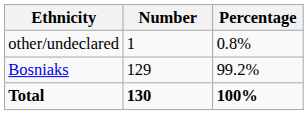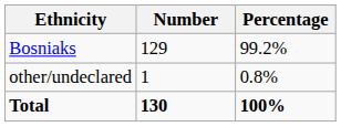rows swapped: Bosniaks <-> other/undeclared
